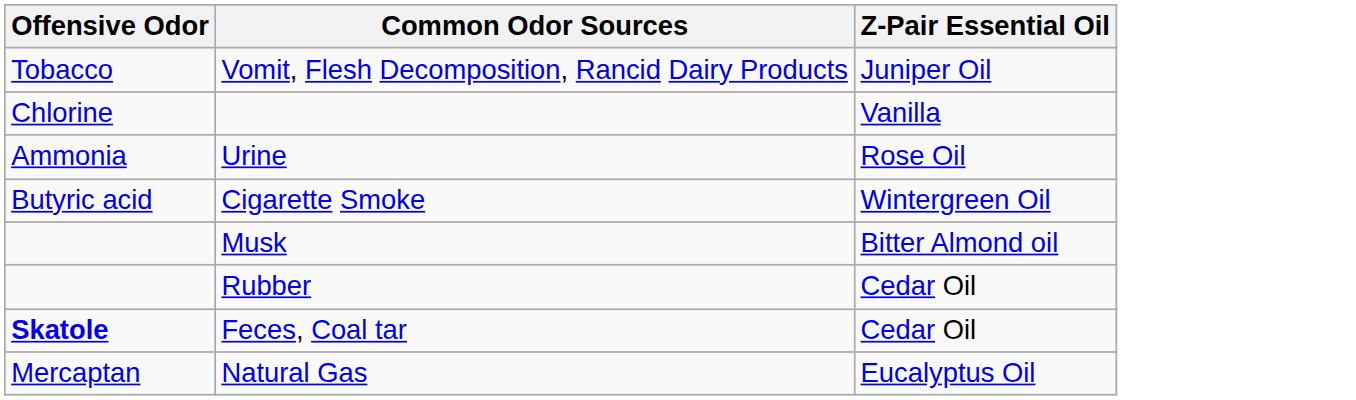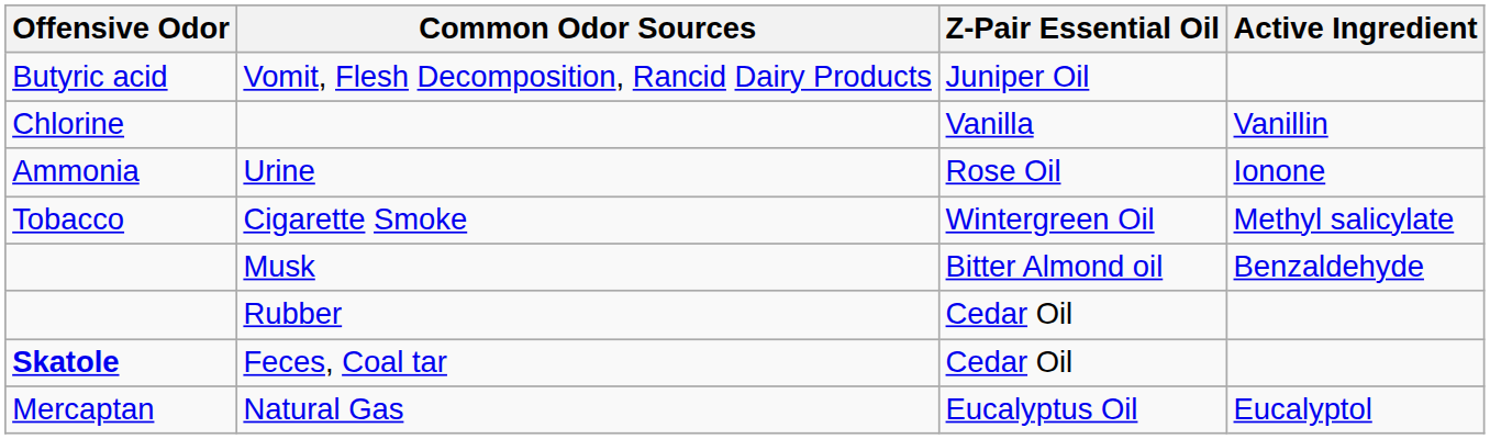+ column: Active Ingredient | Vanillin | Ionone | Methyl salicylate | Benzaldehyde | Eucalyptol
Vomit, Flesh Decomposition, Rancid Dairy Products | Offensive Odor: Tobacco -> Butyric acid
Cigarette Smoke | Offensive Odor: Butyric acid -> Tobacco
